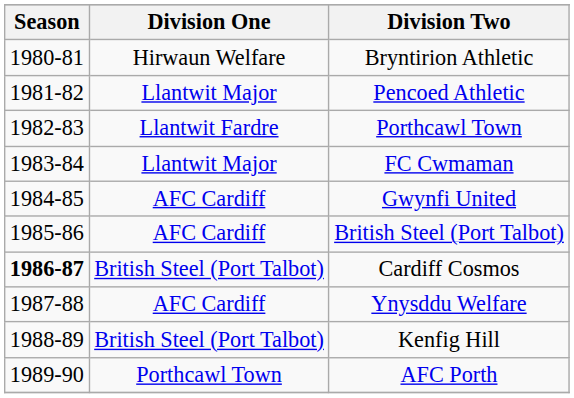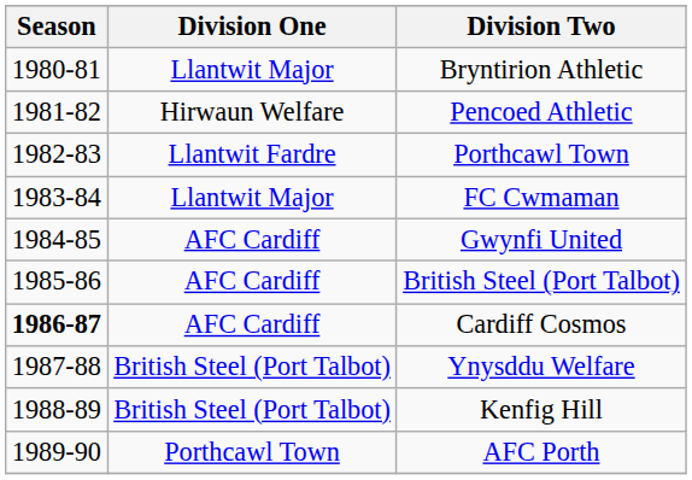Bryntirion Athletic | Division One: Hirwaun Welfare -> Llantwit Major
Pencoed Athletic | Division One: Llantwit Major -> Hirwaun Welfare
Cardiff Cosmos | Division One: British Steel (Port Talbot) -> AFC Cardiff
Ynysddu Welfare | Division One: AFC Cardiff -> British Steel (Port Talbot)
